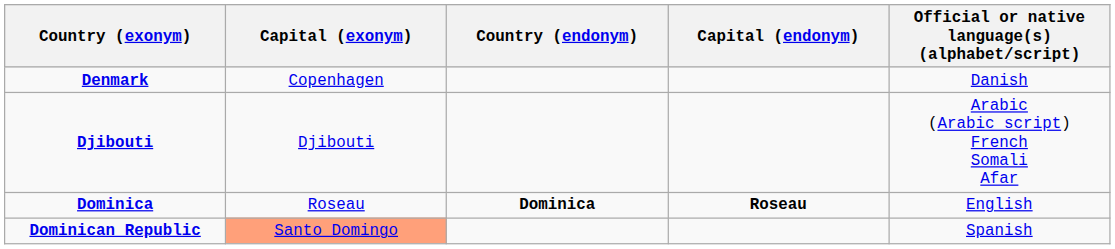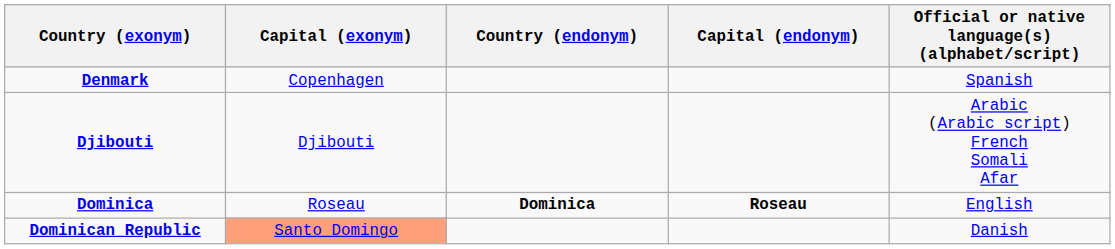Denmark | Official or native language(s) (alphabet/script): Danish -> Spanish
Dominican Republic | Official or native language(s) (alphabet/script): Spanish -> Danish
